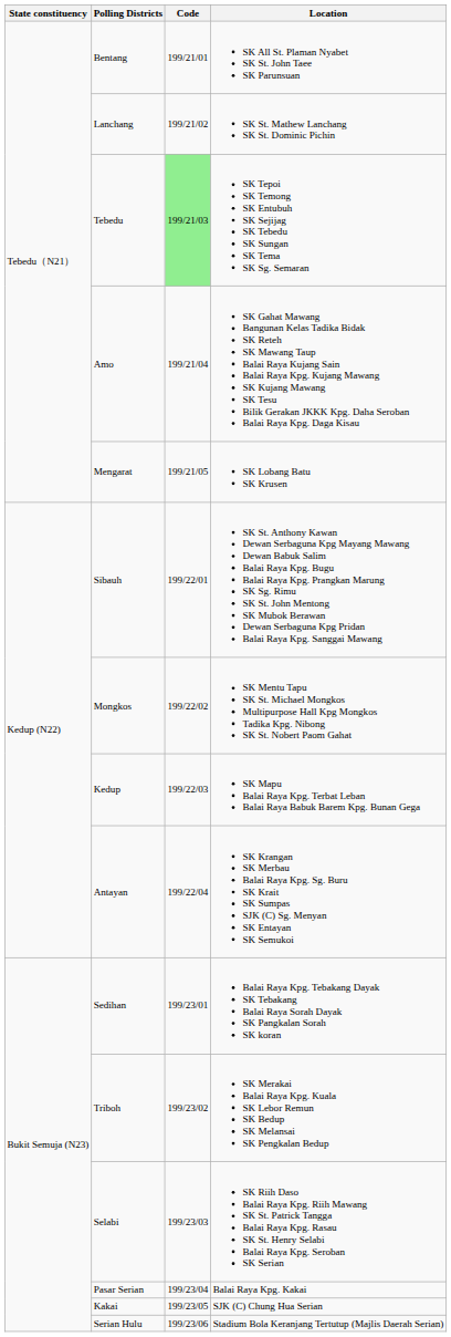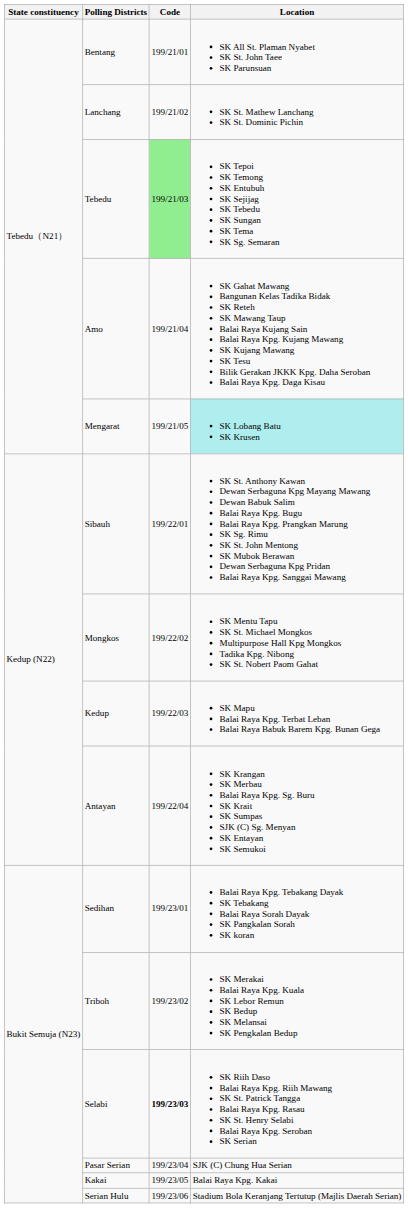Mengarat | Location: no background -> paleturquoise background
Selabi | Code: normal -> bold
Pasar Serian | Location: Balai Raya Kpg. Kakai -> SJK (C) Chung Hua Serian
Kakai | Location: SJK (C) Chung Hua Serian -> Balai Raya Kpg. Kakai
